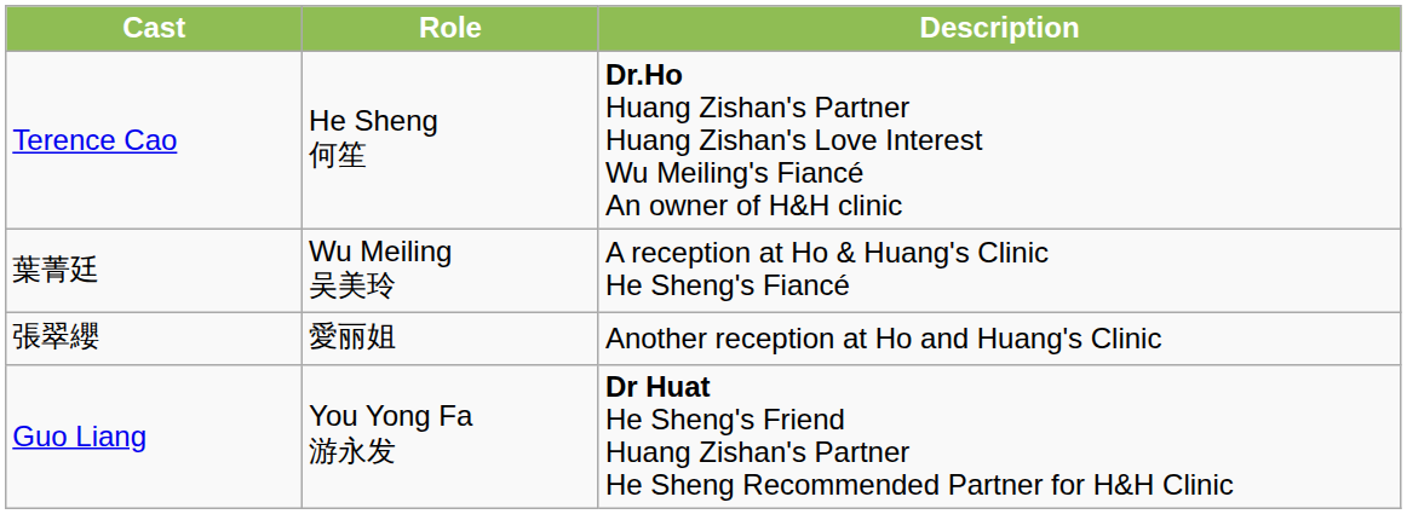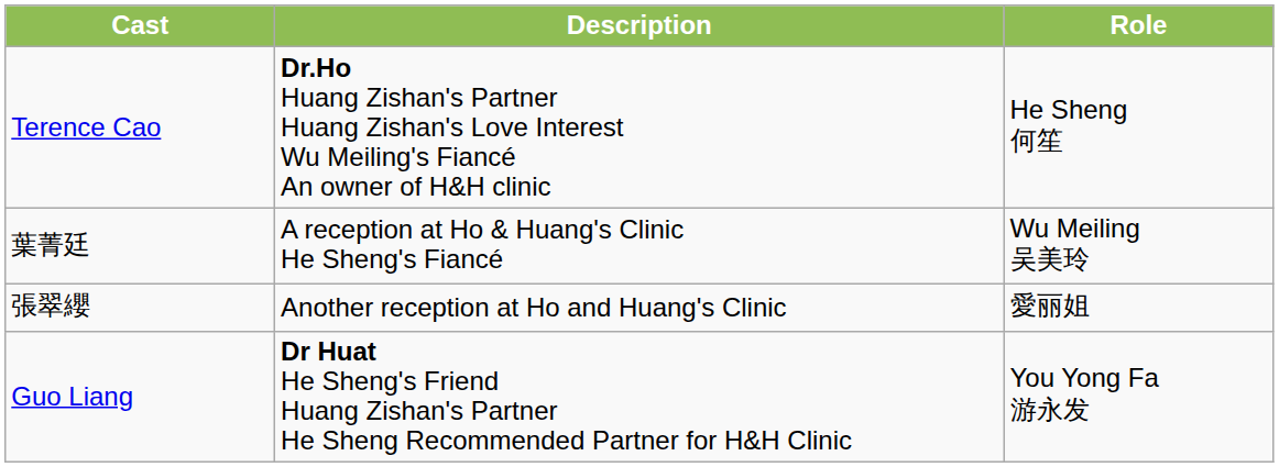columns swapped: Role <-> Description
